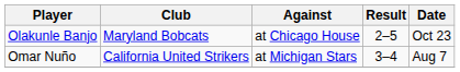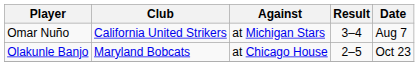rows swapped: Omar Nuño <-> Olakunle Banjo
